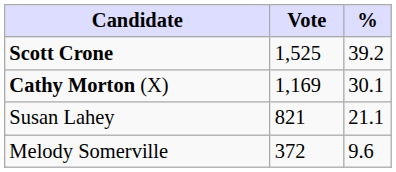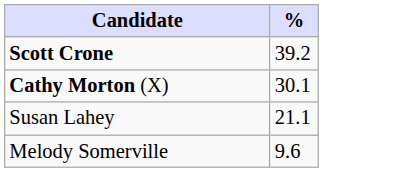- column: Vote | 1,525 | 1,169 | 821 | 372
